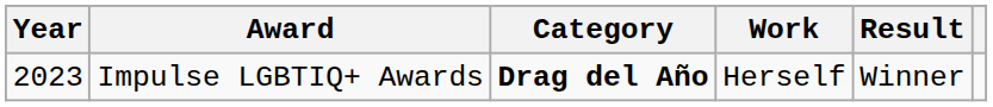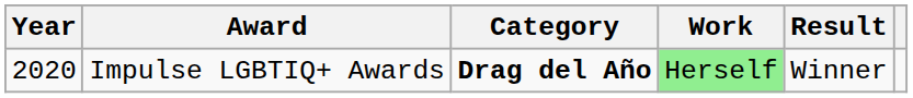Impulse LGBTIQ+ Awards | Year: 2023 -> 2020
Impulse LGBTIQ+ Awards | Work: no background -> lightgreen background
